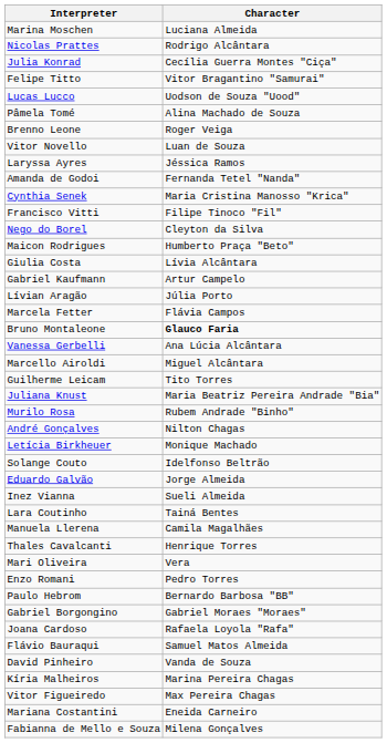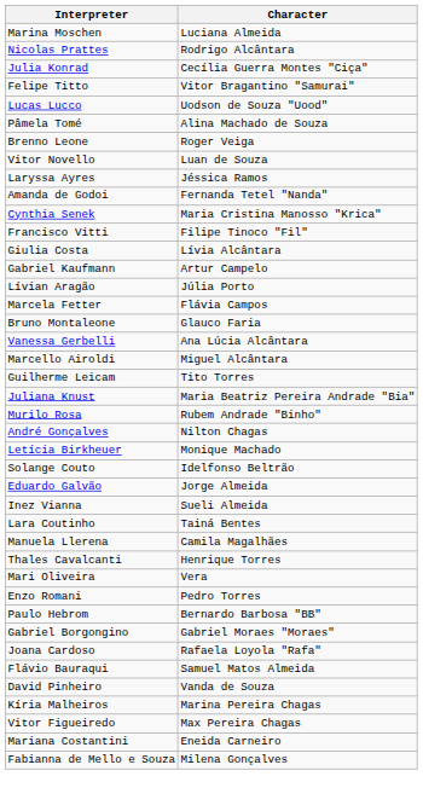- row: Nego do Borel | Cleyton da Silva
- row: Maicon Rodrigues | Humberto Praça "Beto"
Bruno Montaleone | Character: bold -> normal
